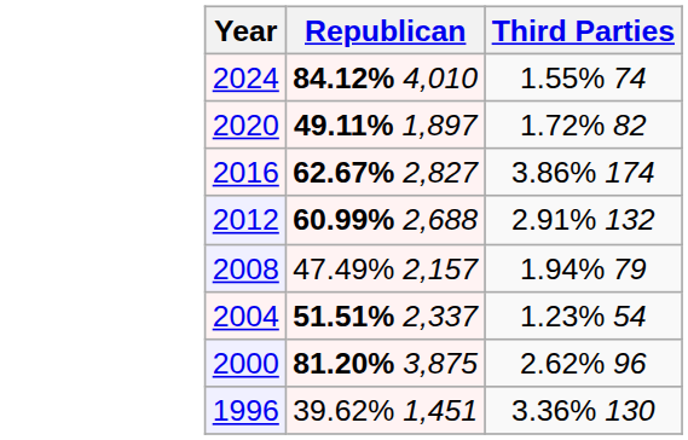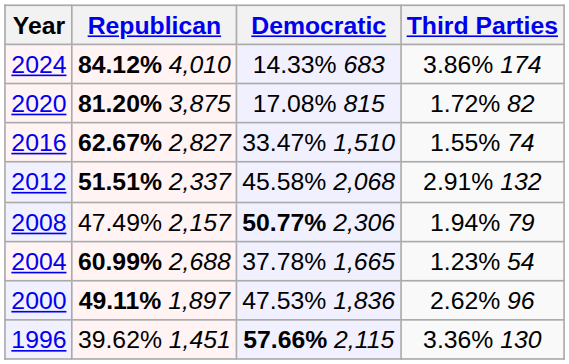+ column: Democratic | 14.33% 683 | 17.08% 815 | 33.47% 1,510 | 45.58% 2,068 | 50.77% 2,306 | 37.78% 1,665 | 47.53% 1,836 | 57.66% 2,115
2024 | Third Parties: 1.55% 74 -> 3.86% 174
2020 | Republican: 49.11% 1,897 -> 81.20% 3,875
2016 | Third Parties: 3.86% 174 -> 1.55% 74
2012 | Republican: 60.99% 2,688 -> 51.51% 2,337
2004 | Republican: 51.51% 2,337 -> 60.99% 2,688
2000 | Republican: 81.20% 3,875 -> 49.11% 1,897
